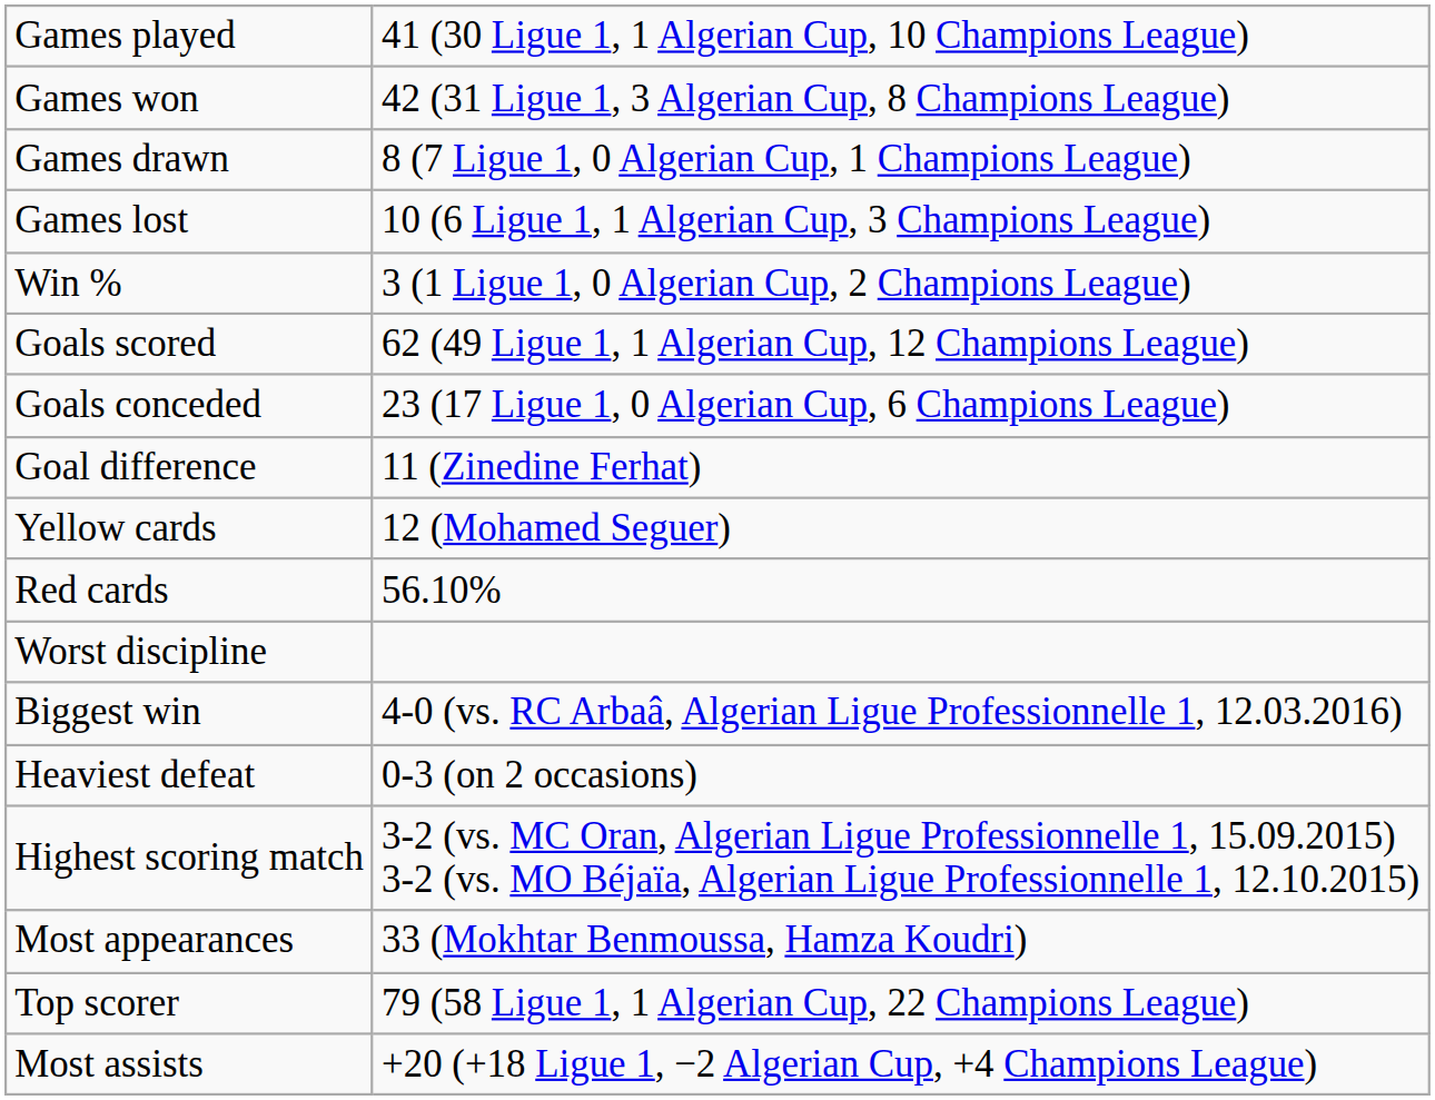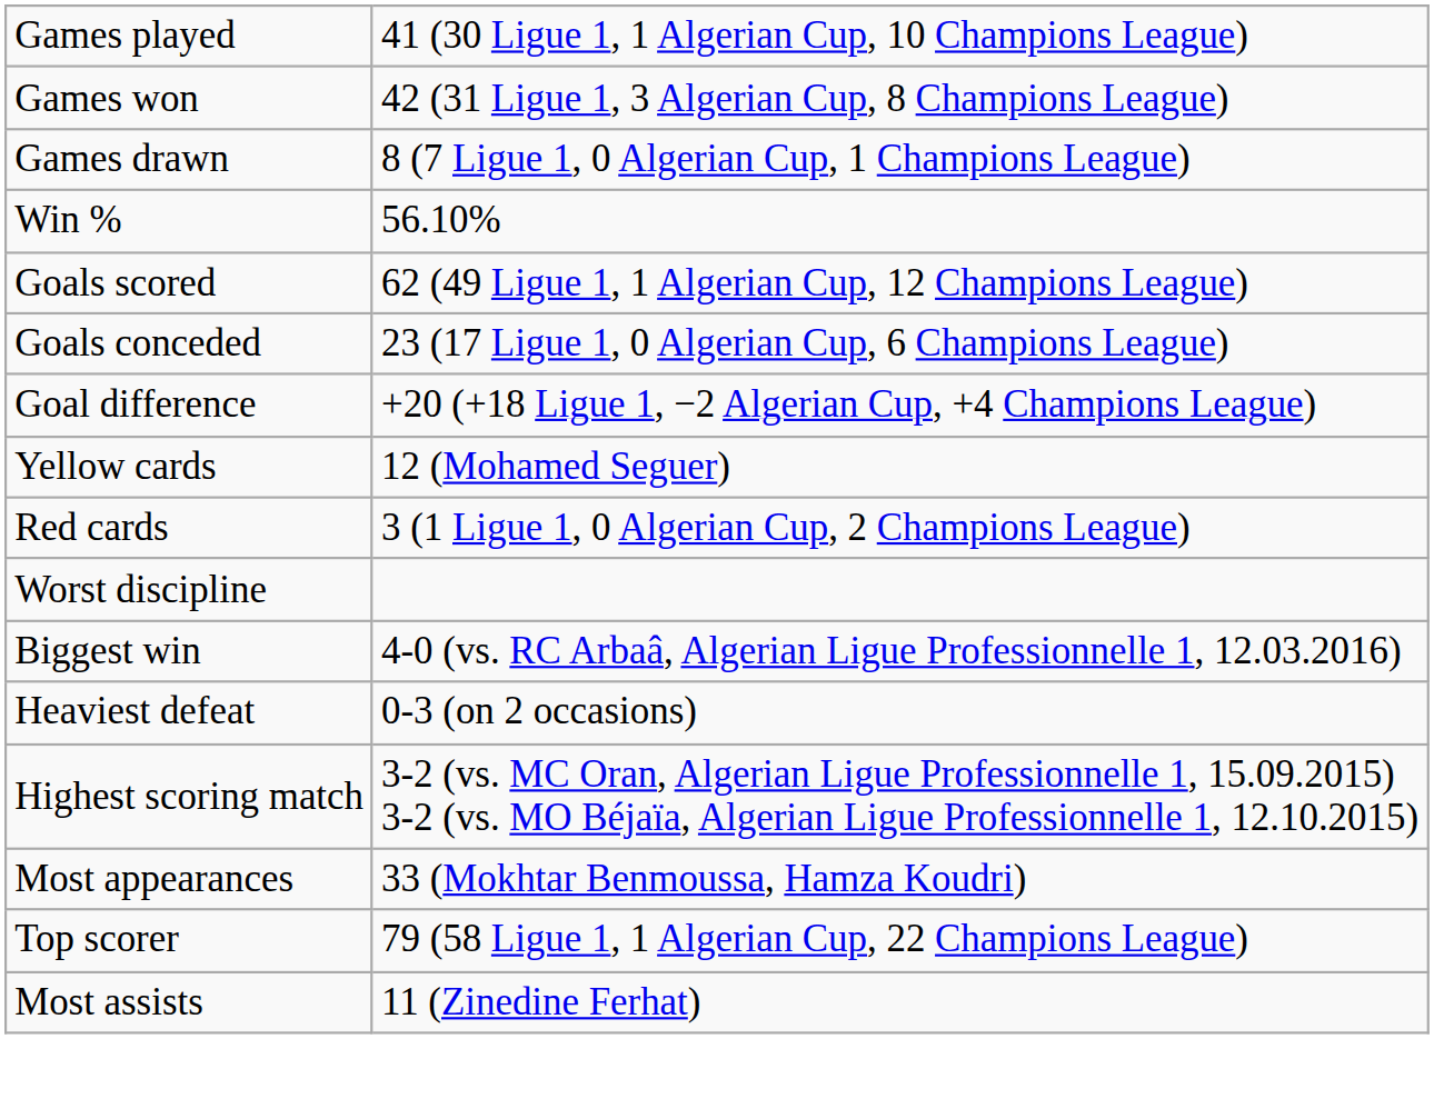- row: Games lost | 10 (6 Ligue 1, 1 Algerian Cup, 3 Champions League)
Win % | column 2: 3 (1 Ligue 1, 0 Algerian Cup, 2 Champions League) -> 56.10%
Goal difference | column 2: 11 (Zinedine Ferhat) -> +20 (+18 Ligue 1, −2 Algerian Cup, +4 Champions League)
Red cards | column 2: 56.10% -> 3 (1 Ligue 1, 0 Algerian Cup, 2 Champions League)
Most assists | column 2: +20 (+18 Ligue 1, −2 Algerian Cup, +4 Champions League) -> 11 (Zinedine Ferhat)
